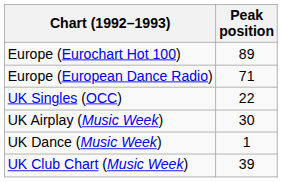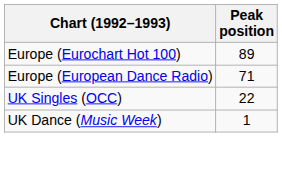- row: UK Airplay (Music Week) | 30
- row: UK Club Chart (Music Week) | 39
